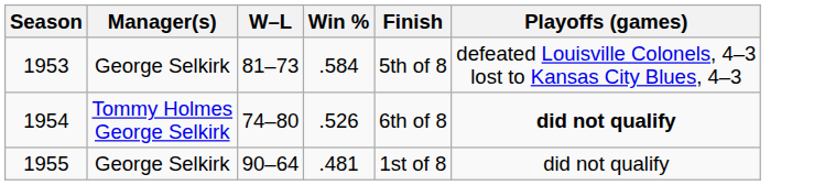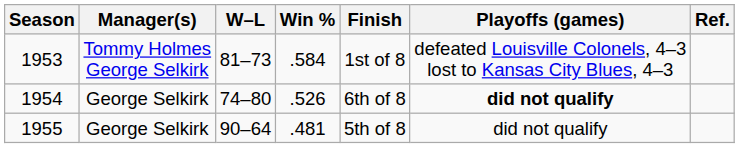+ column: Ref.
1953 | Manager(s): George Selkirk -> Tommy Holmes George Selkirk
1953 | Finish: 5th of 8 -> 1st of 8
1954 | Manager(s): Tommy Holmes George Selkirk -> George Selkirk
1955 | Finish: 1st of 8 -> 5th of 8
